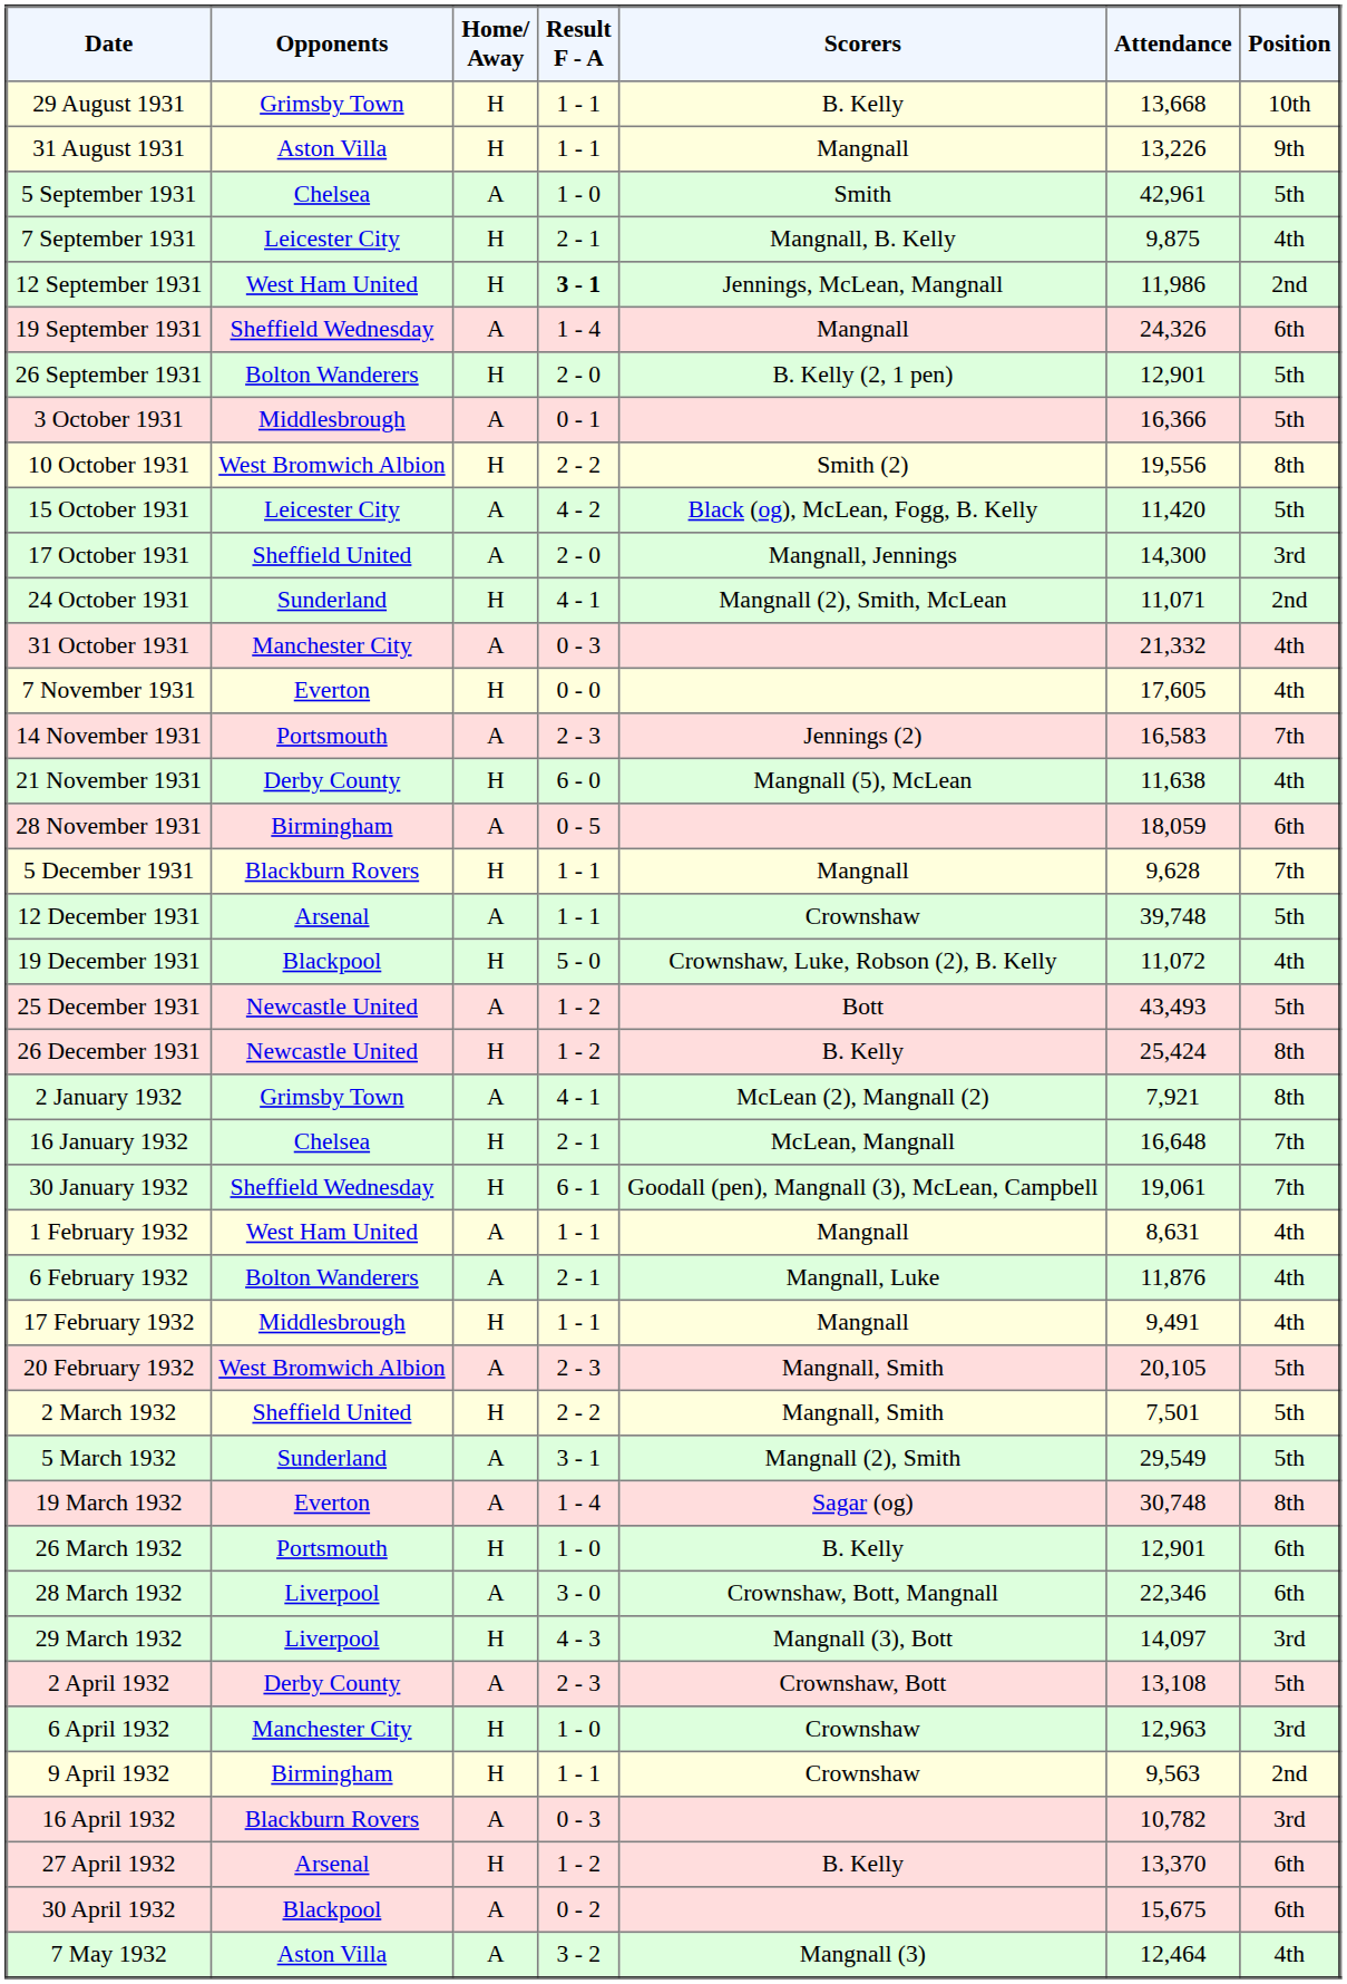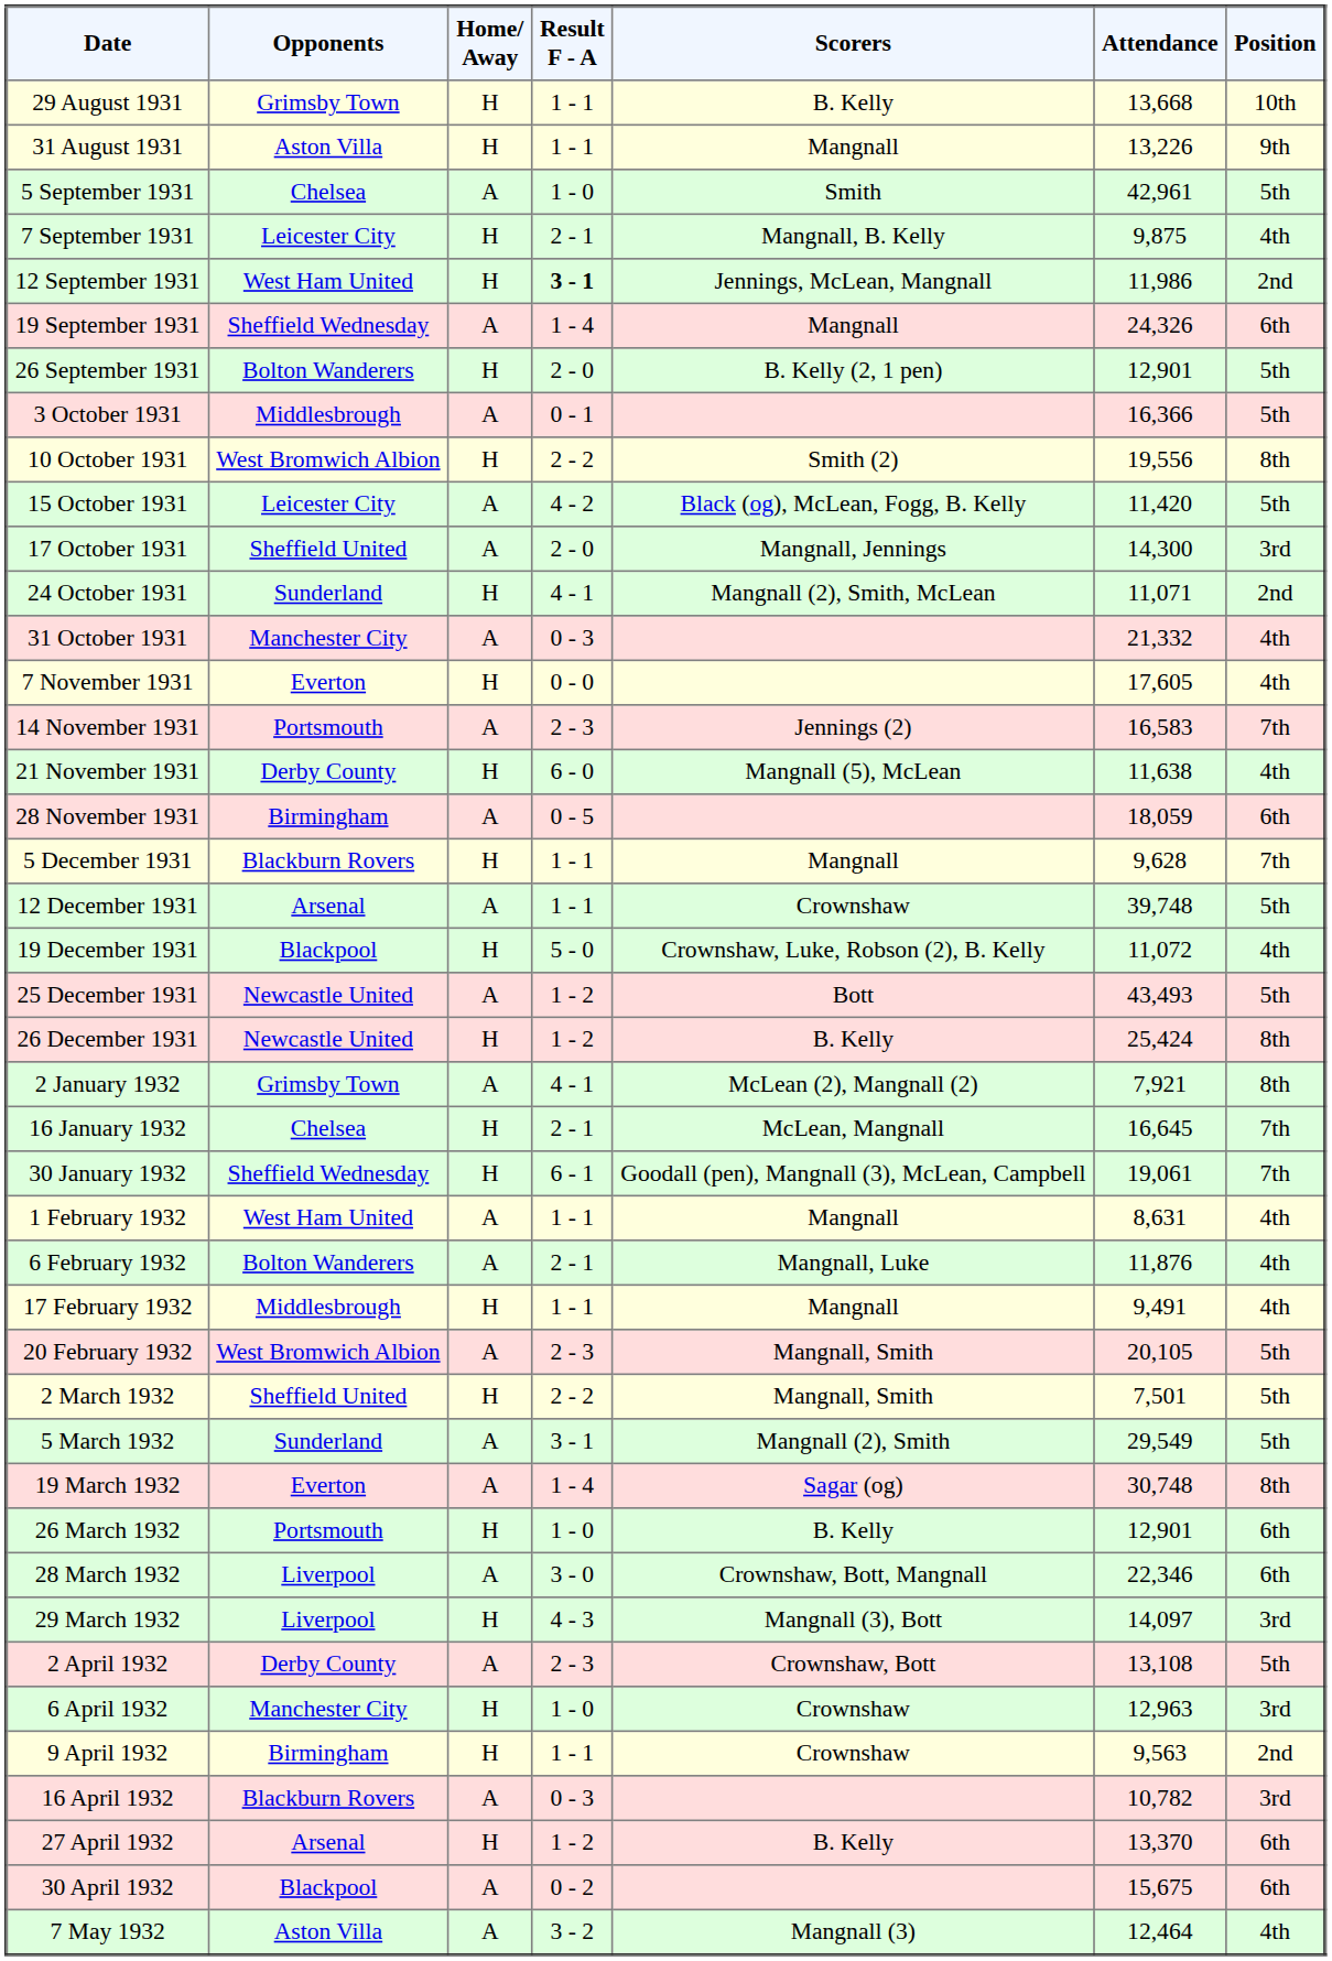16 January 1932 | Attendance: 16,648 -> 16,645
